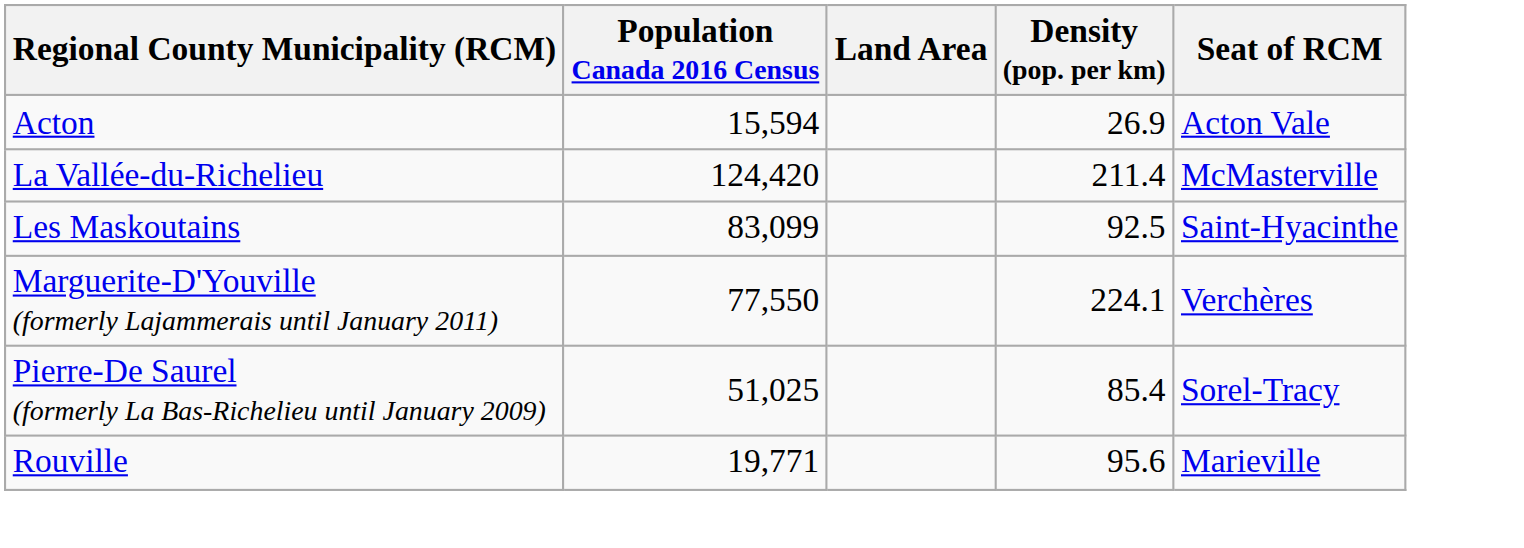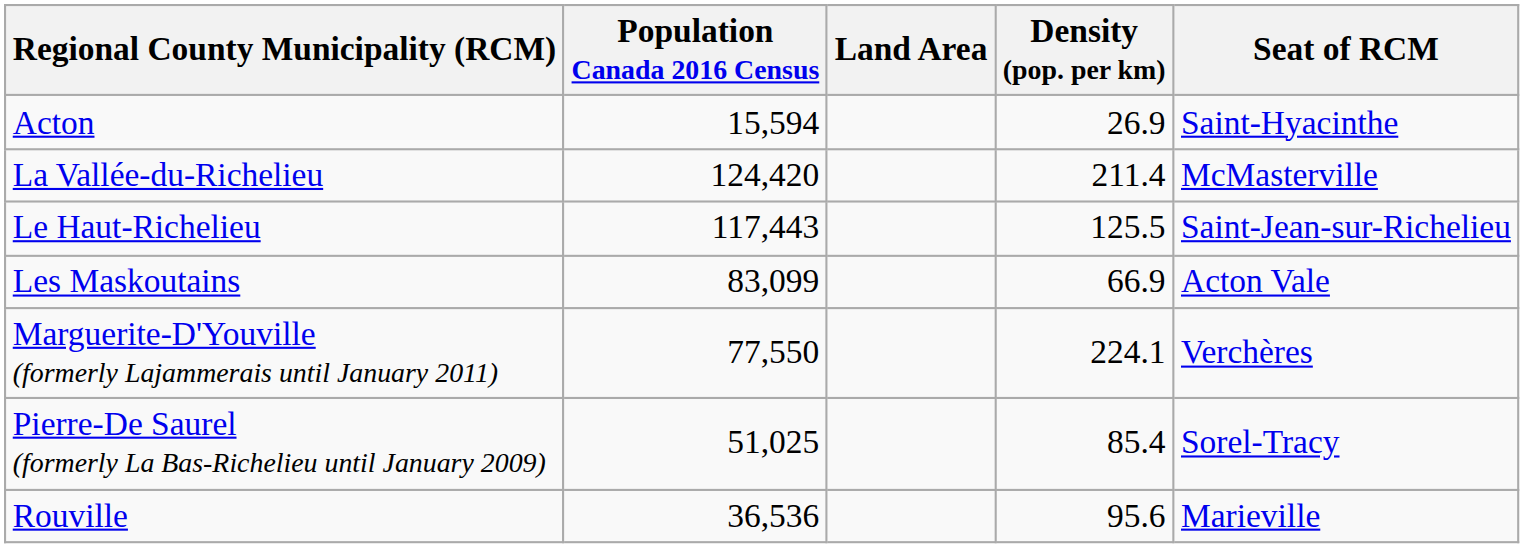Acton | Seat of RCM: Acton Vale -> Saint-Hyacinthe
+ row: Le Haut-Richelieu | 117,443 | 125.5 | Saint-Jean-sur-Richelieu
Les Maskoutains | Density (pop. per km): 92.5 -> 66.9
Les Maskoutains | Seat of RCM: Saint-Hyacinthe -> Acton Vale
Rouville | Population Canada 2016 Census: 19,771 -> 36,536
